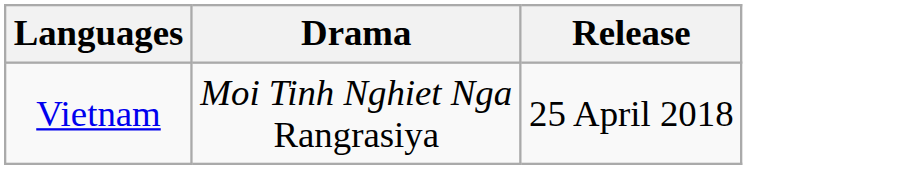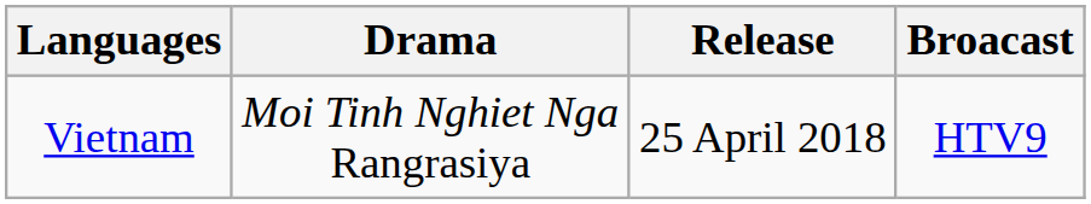+ column: Broacast | HTV9
